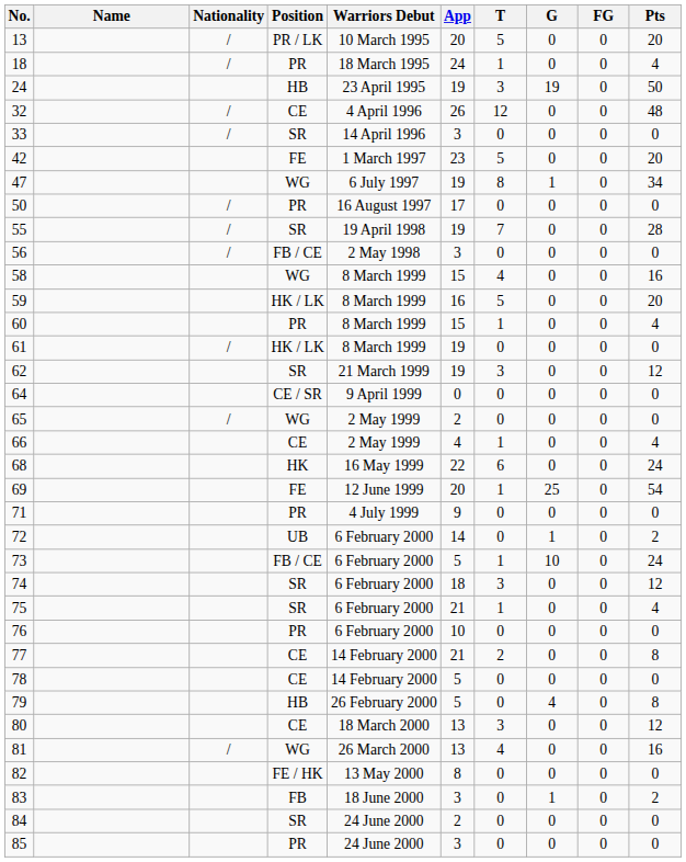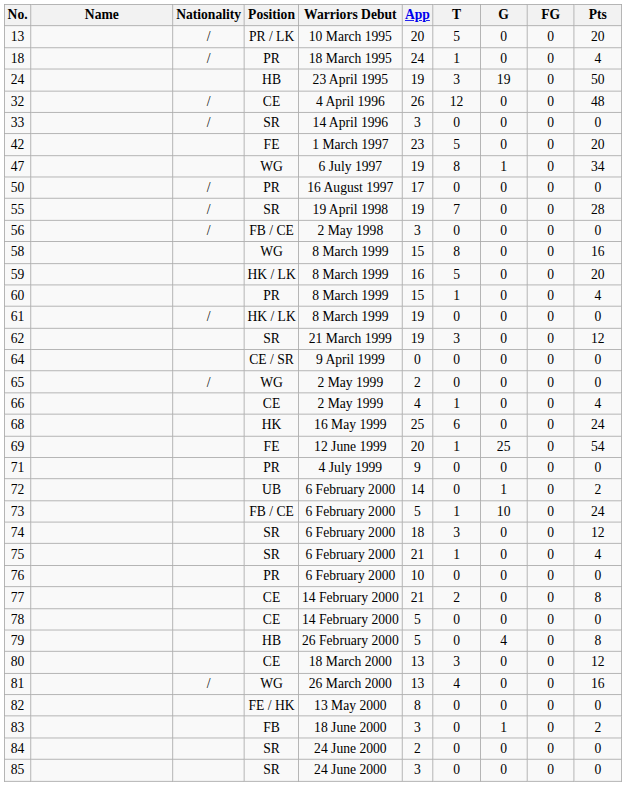58 | T: 4 -> 8
68 | App: 22 -> 25
85 | Position: PR -> SR
